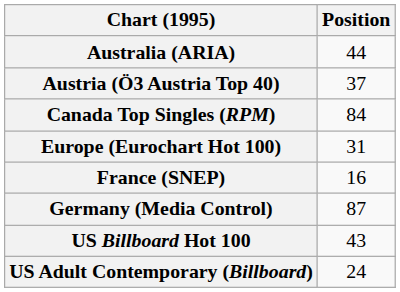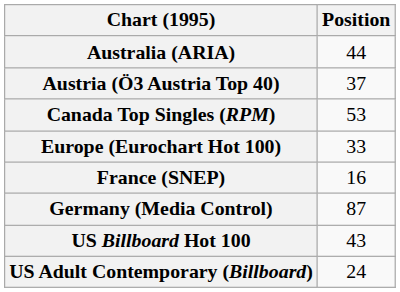Canada Top Singles (RPM) | Position: 84 -> 53
Europe (Eurochart Hot 100) | Position: 31 -> 33
